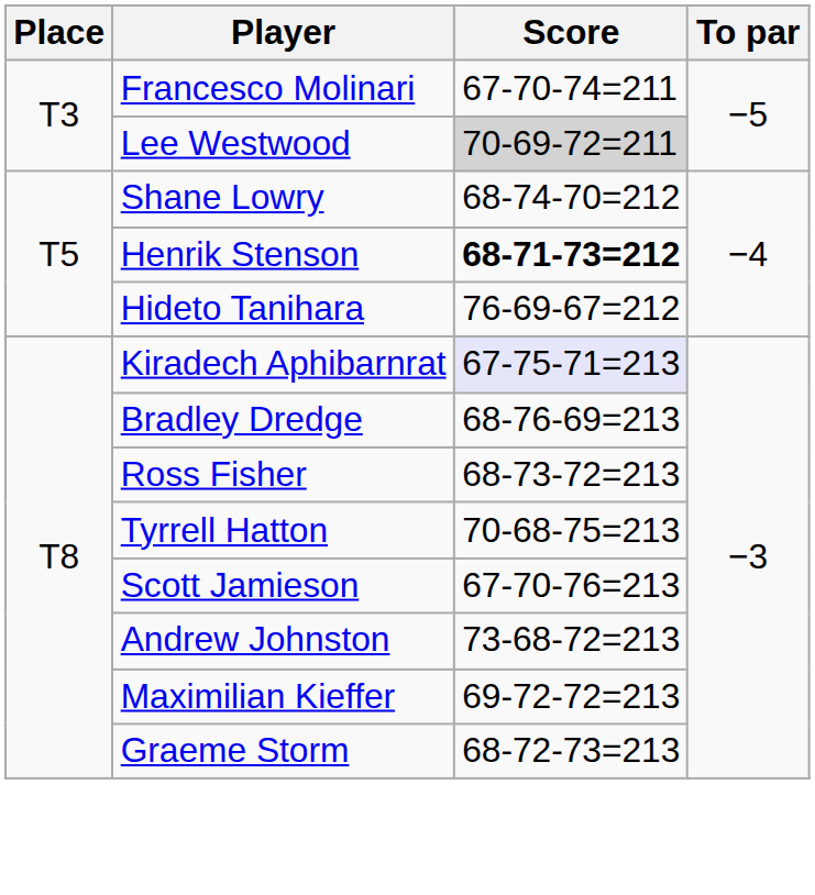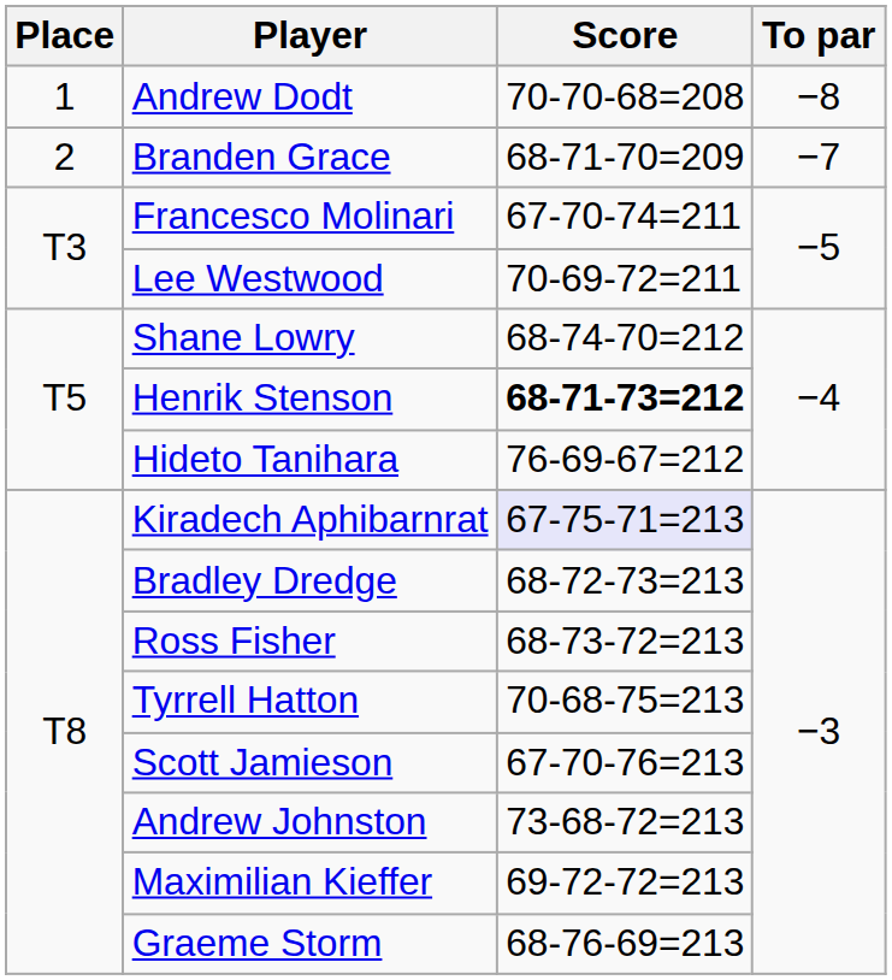+ row: 1 | Andrew Dodt | 70-70-68=208 | −8
+ row: 2 | Branden Grace | 68-71-70=209 | −7
Lee Westwood | Score: lightgrey background -> no background
Bradley Dredge | Score: 68-76-69=213 -> 68-72-73=213
Graeme Storm | Score: 68-72-73=213 -> 68-76-69=213
